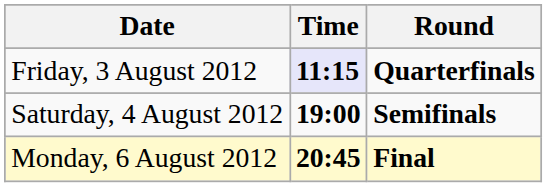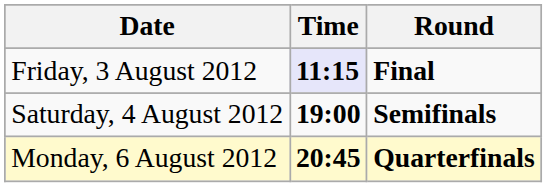Friday, 3 August 2012 | Round: Quarterfinals -> Final
Monday, 6 August 2012 | Round: Final -> Quarterfinals
